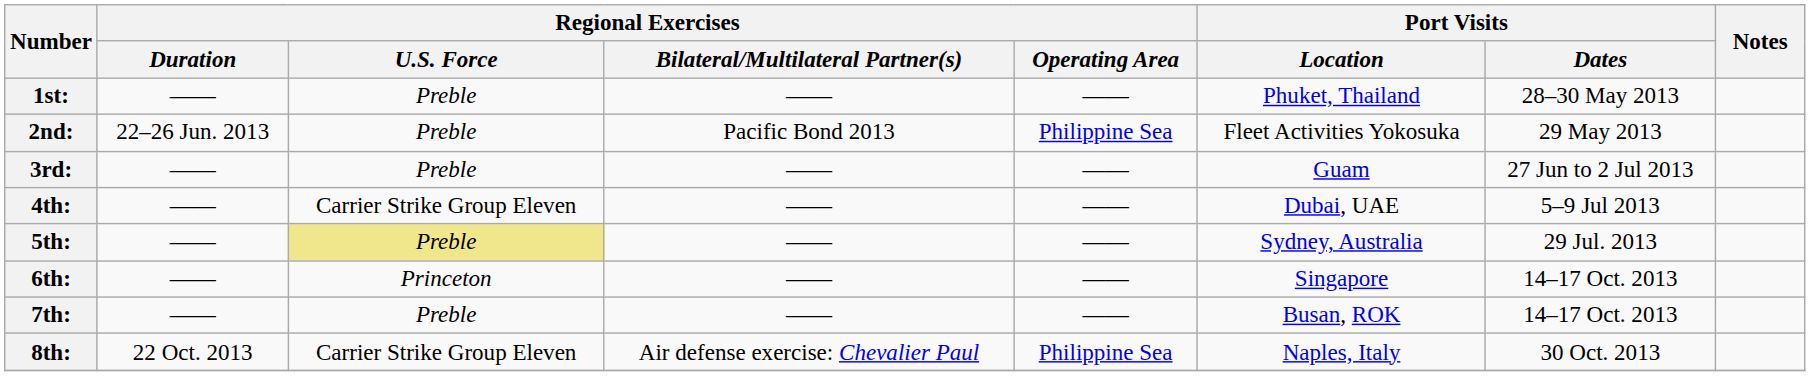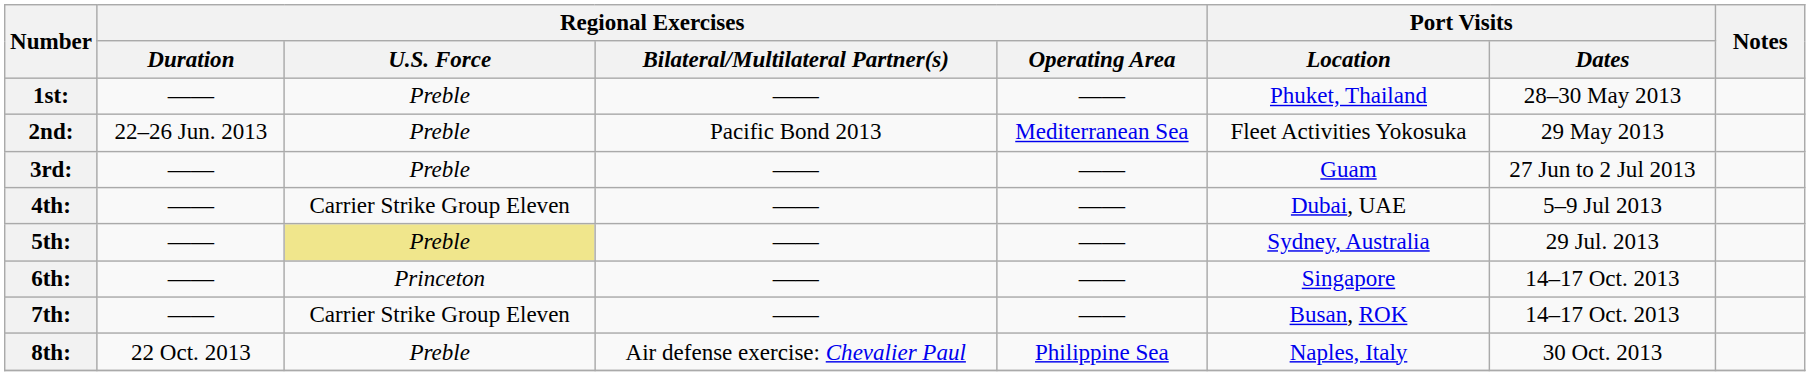2nd: | Regional Exercises / Operating Area: Philippine Sea -> Mediterranean Sea
7th: | Regional Exercises / U.S. Force: Preble -> Carrier Strike Group Eleven
8th: | Regional Exercises / U.S. Force: Carrier Strike Group Eleven -> Preble
